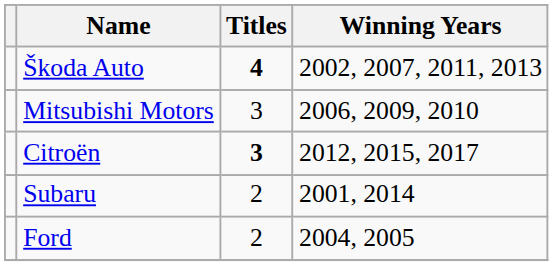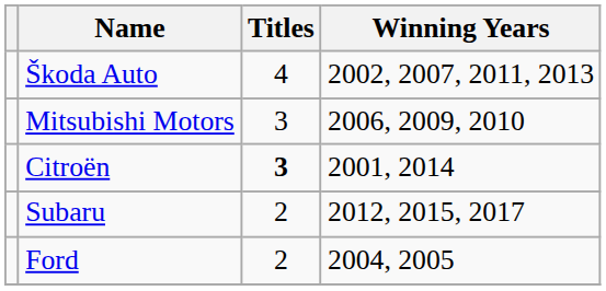Škoda Auto | Titles: bold -> normal
Citroën | Winning Years: 2012, 2015, 2017 -> 2001, 2014
Subaru | Winning Years: 2001, 2014 -> 2012, 2015, 2017
